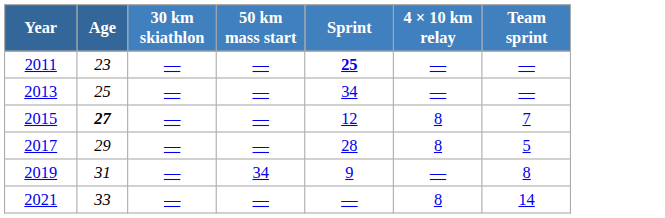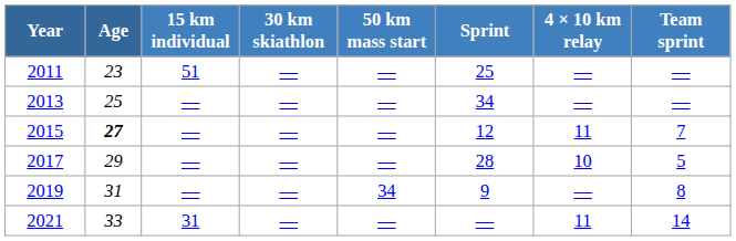+ column: 15 km individual | 51 | — | — | — | — | 31
2011 | Sprint: bold -> normal
2015 | 4 × 10 km relay: 8 -> 11
2017 | 4 × 10 km relay: 8 -> 10
2021 | 4 × 10 km relay: 8 -> 11
